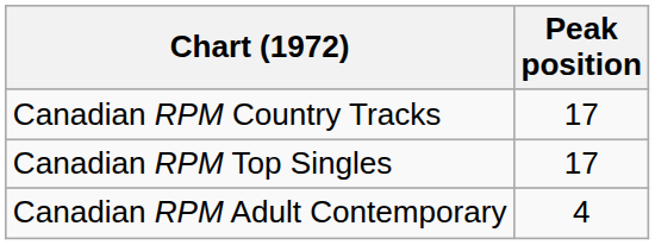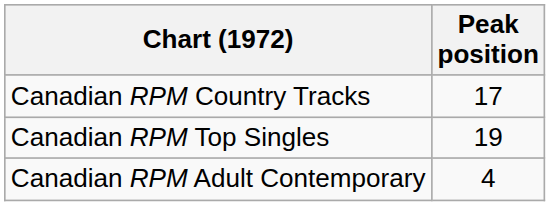Canadian RPM Top Singles | Peak position: 17 -> 19
